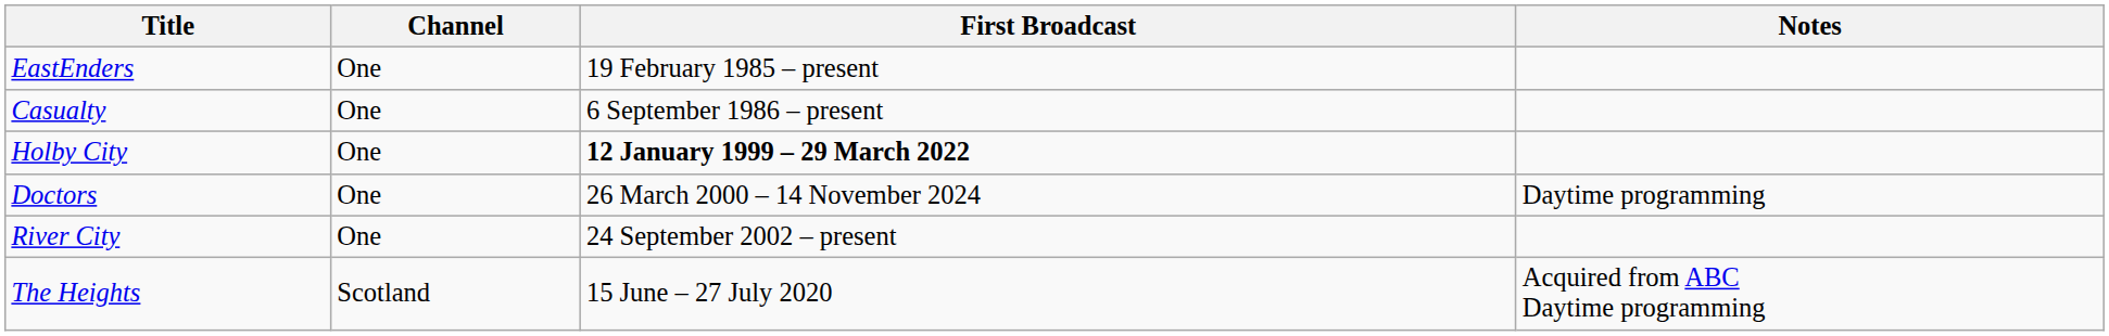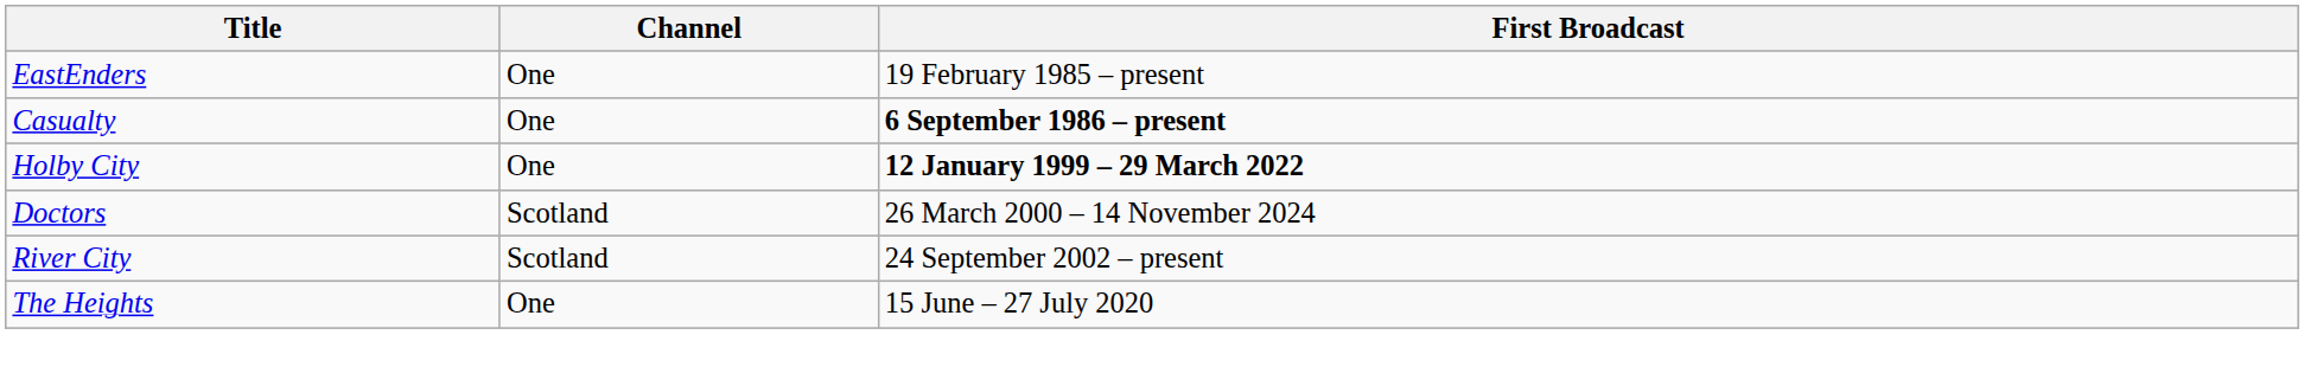- column: Notes | Daytime programming | Acquired from ABC Daytime programming
Casualty | First Broadcast: normal -> bold
Doctors | Channel: One -> Scotland
River City | Channel: One -> Scotland
The Heights | Channel: Scotland -> One
